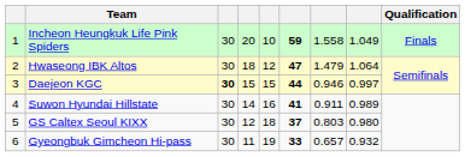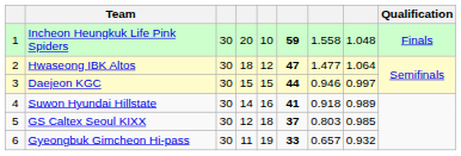Incheon Heungkuk Life Pink Spiders | column 8: 1.049 -> 1.048
Hwaseong IBK Altos | column 7: 1.479 -> 1.477
Daejeon KGC | column 3: bold -> normal
Suwon Hyundai Hillstate | column 7: 0.911 -> 0.918
GS Caltex Seoul KIXX | column 8: 0.980 -> 0.985
